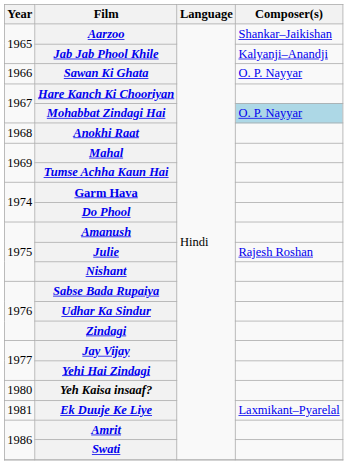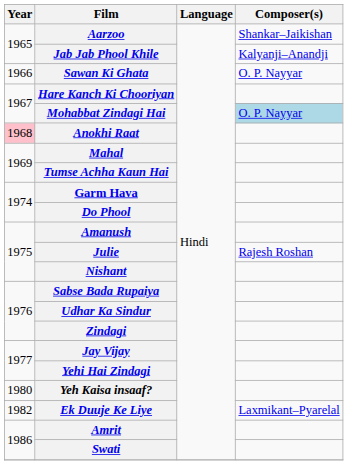Anokhi Raat | Year: no background -> pink background
Ek Duuje Ke Liye | Year: 1981 -> 1982
